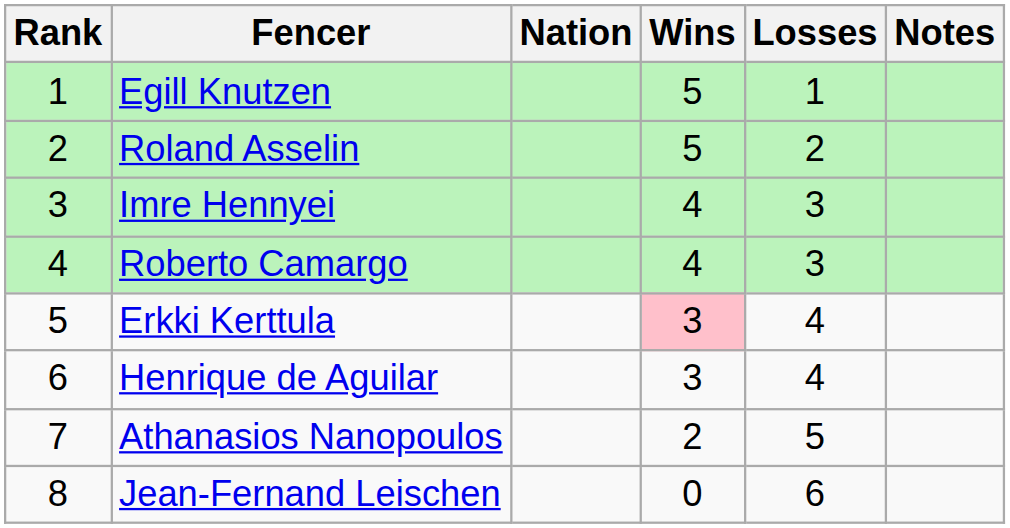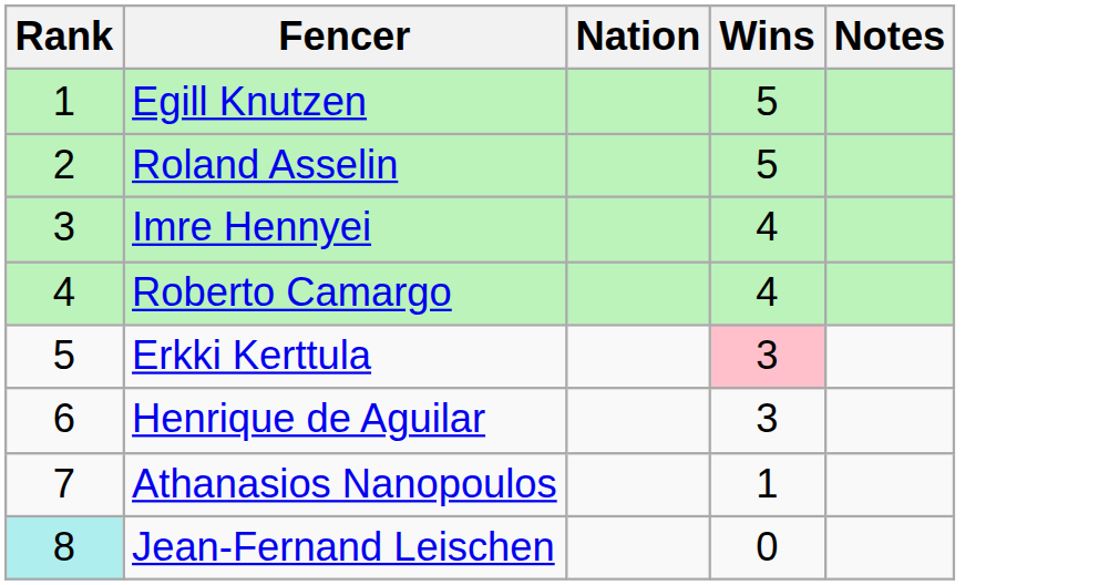- column: Losses | 1 | 2 | 3 | 3 | 4 | 4 | 5 | 6
Athanasios Nanopoulos | Wins: 2 -> 1
Jean-Fernand Leischen | Rank: no background -> paleturquoise background
